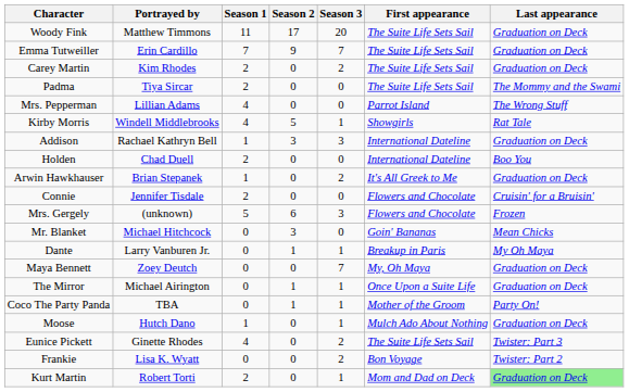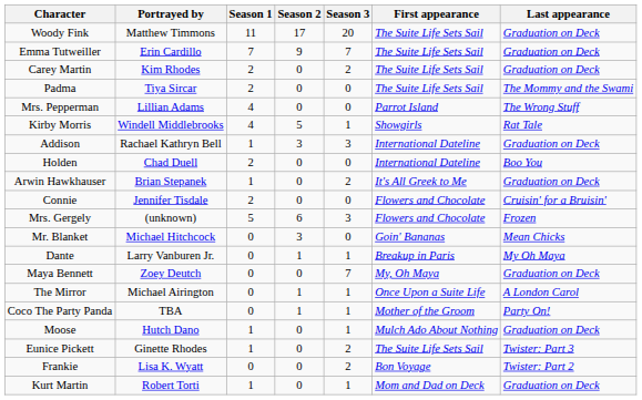The Mirror | Last appearance: Graduation on Deck -> A London Carol
Eunice Pickett | Season 1: 4 -> 1
Kurt Martin | Season 1: 2 -> 1
Kurt Martin | Last appearance: lightgreen background -> no background
